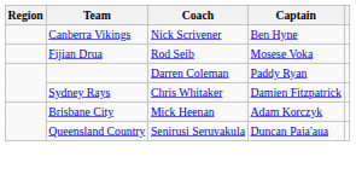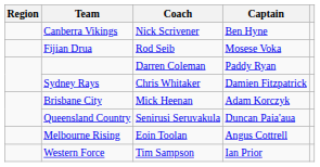+ row: Melbourne Rising | Eoin Toolan | Angus Cottrell
+ row: Western Force | Tim Sampson | Ian Prior
